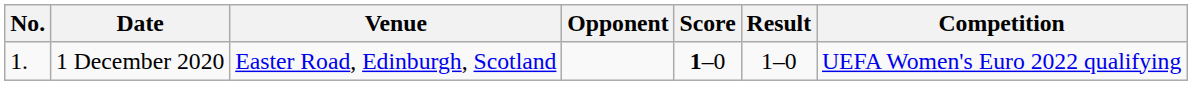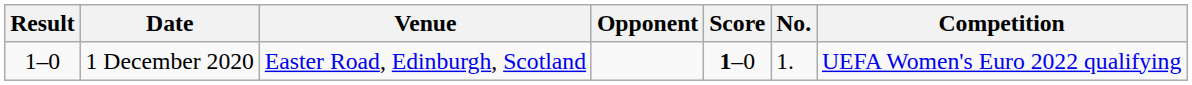columns swapped: No. <-> Result
